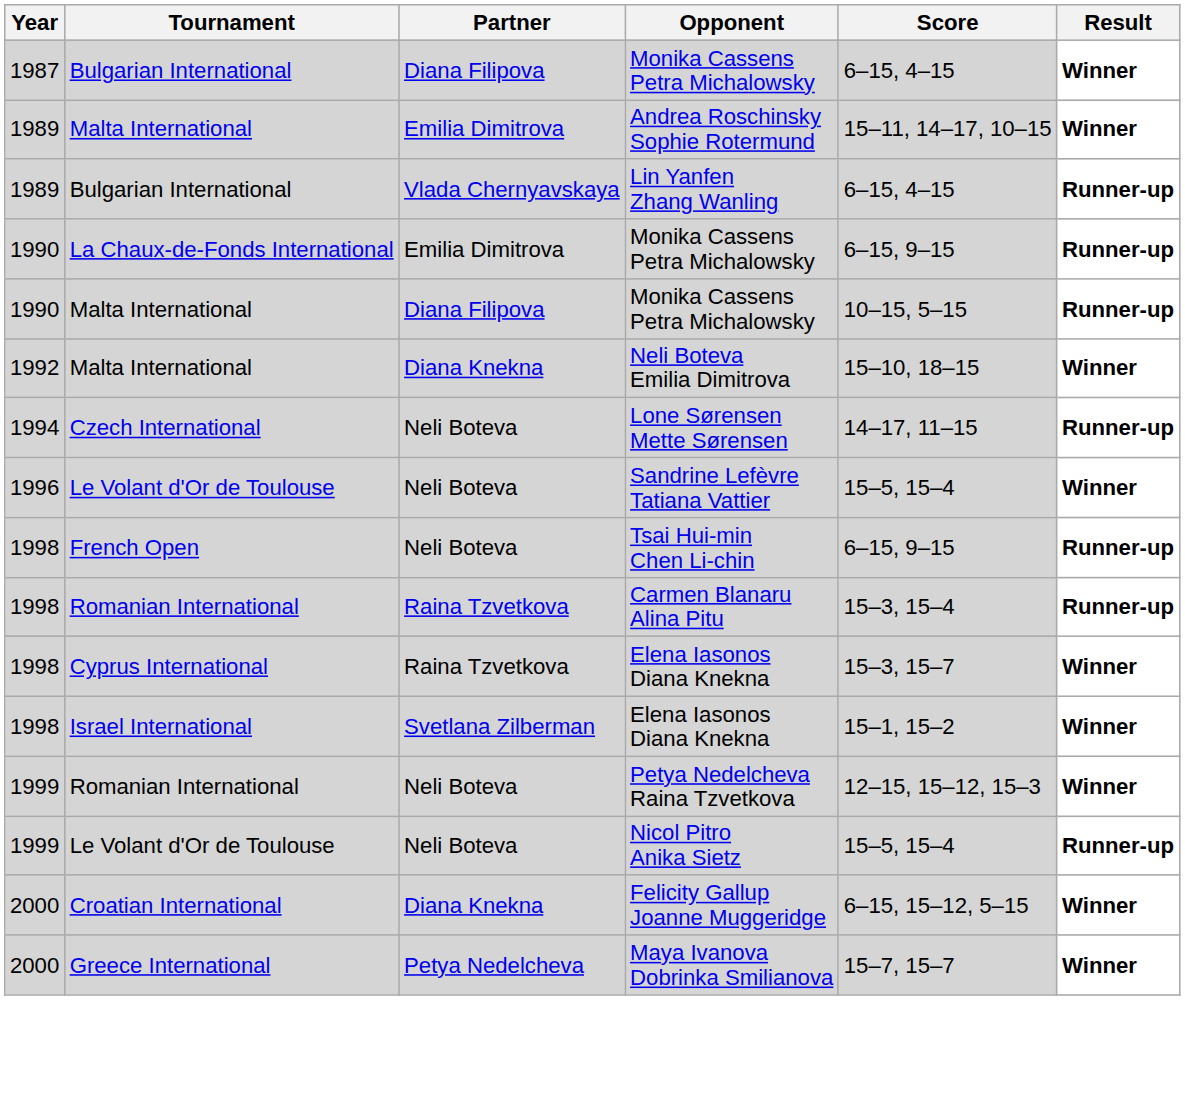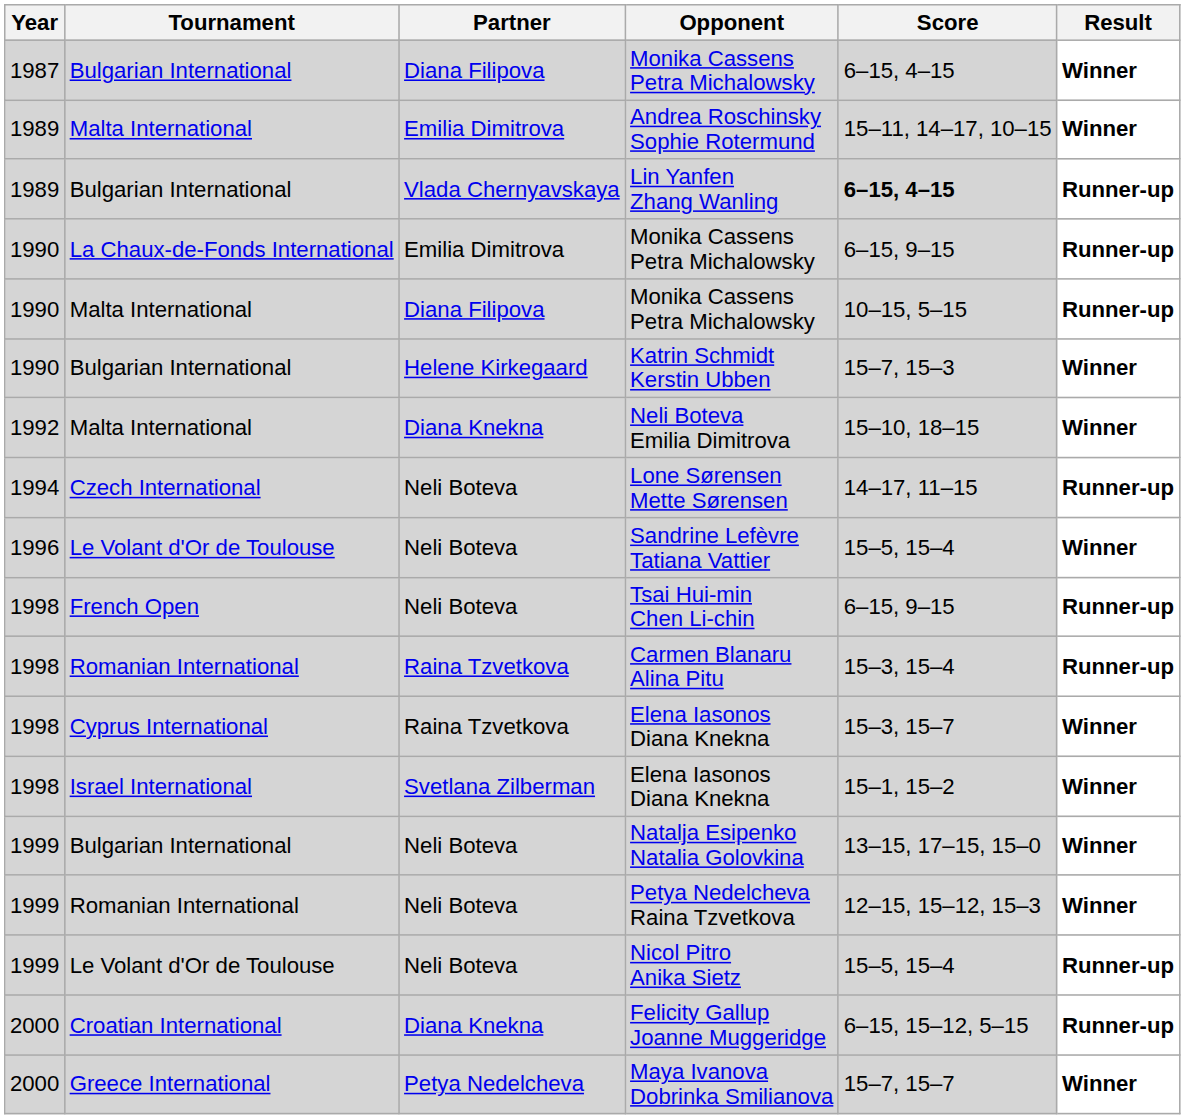Lin Yanfen Zhang Wanling | Score: normal -> bold
+ row: 1990 | Bulgarian International | Helene Kirkegaard | Katrin Schmidt Kerstin Ubben | 15–7, 15–3 | Winner
+ row: 1999 | Bulgarian International | Neli Boteva | Natalja Esipenko Natalia Golovkina | 13–15, 17–15, 15–0 | Winner
Felicity Gallup Joanne Muggeridge | Result: Winner -> Runner-up
